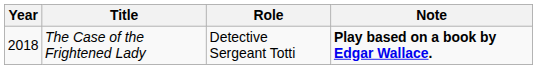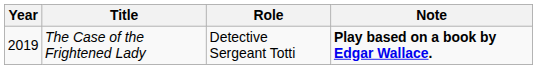The Case of the Frightened Lady | Year: 2018 -> 2019
